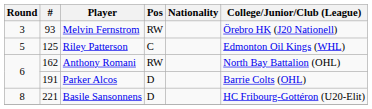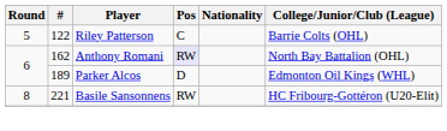- row: 3 | 93 | Melvin Fernstrom | RW | Örebro HK (J20 Nationell)
Riley Patterson | #: 125 -> 122
Riley Patterson | College/Junior/Club (League): Edmonton Oil Kings (WHL) -> Barrie Colts (OHL)
Anthony Romani | Pos: no background -> lavender background
Parker Alcos | #: 191 -> 189
Parker Alcos | College/Junior/Club (League): Barrie Colts (OHL) -> Edmonton Oil Kings (WHL)
Basile Sansonnens | Pos: D -> RW
